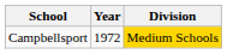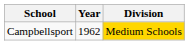Campbellsport | Year: 1972 -> 1962
